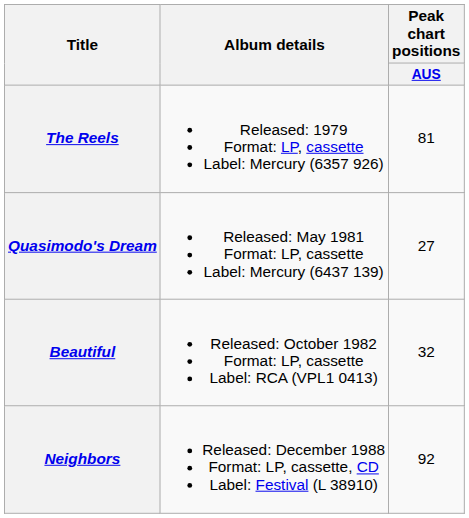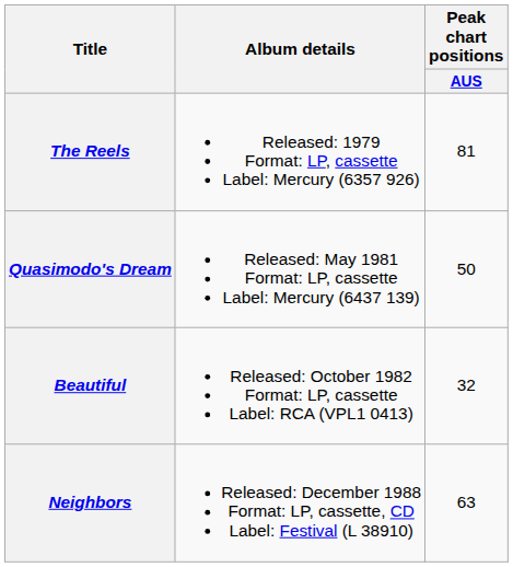Quasimodo's Dream | Peak chart positions / AUS: 27 -> 50
Neighbors | Peak chart positions / AUS: 92 -> 63
